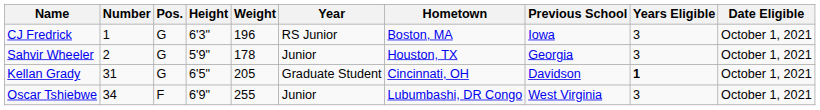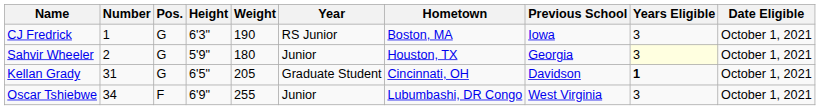CJ Fredrick | Weight: 196 -> 190
Sahvir Wheeler | Weight: 178 -> 180
Sahvir Wheeler | Years Eligible: no background -> lightyellow background
